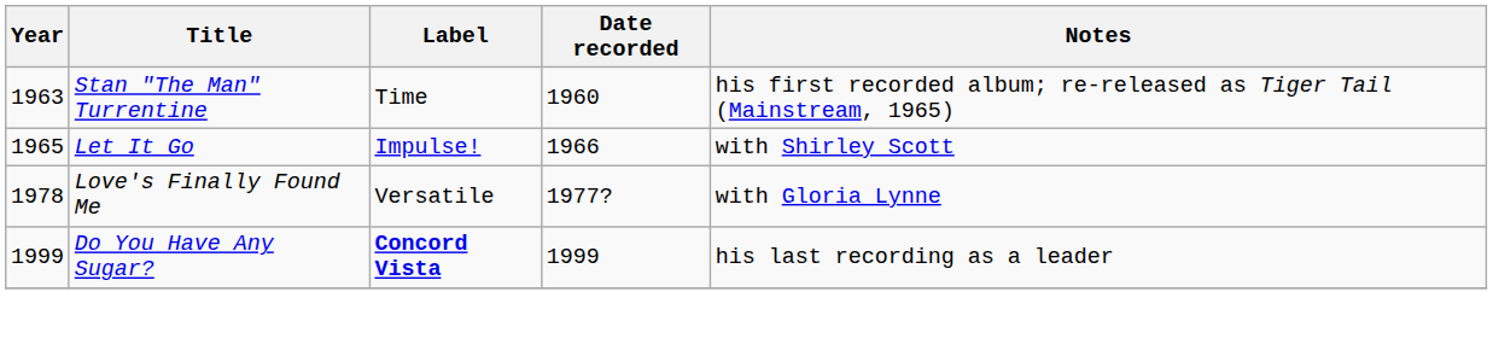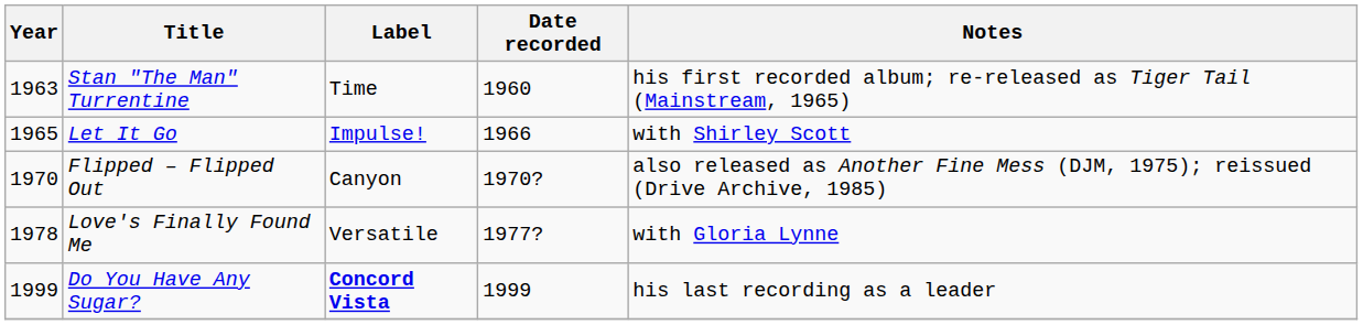+ row: 1970 | Flipped – Flipped Out | Canyon | 1970? | also released as Another Fine Mess (DJM, 1975); reissued (Drive Archive, 1985)
